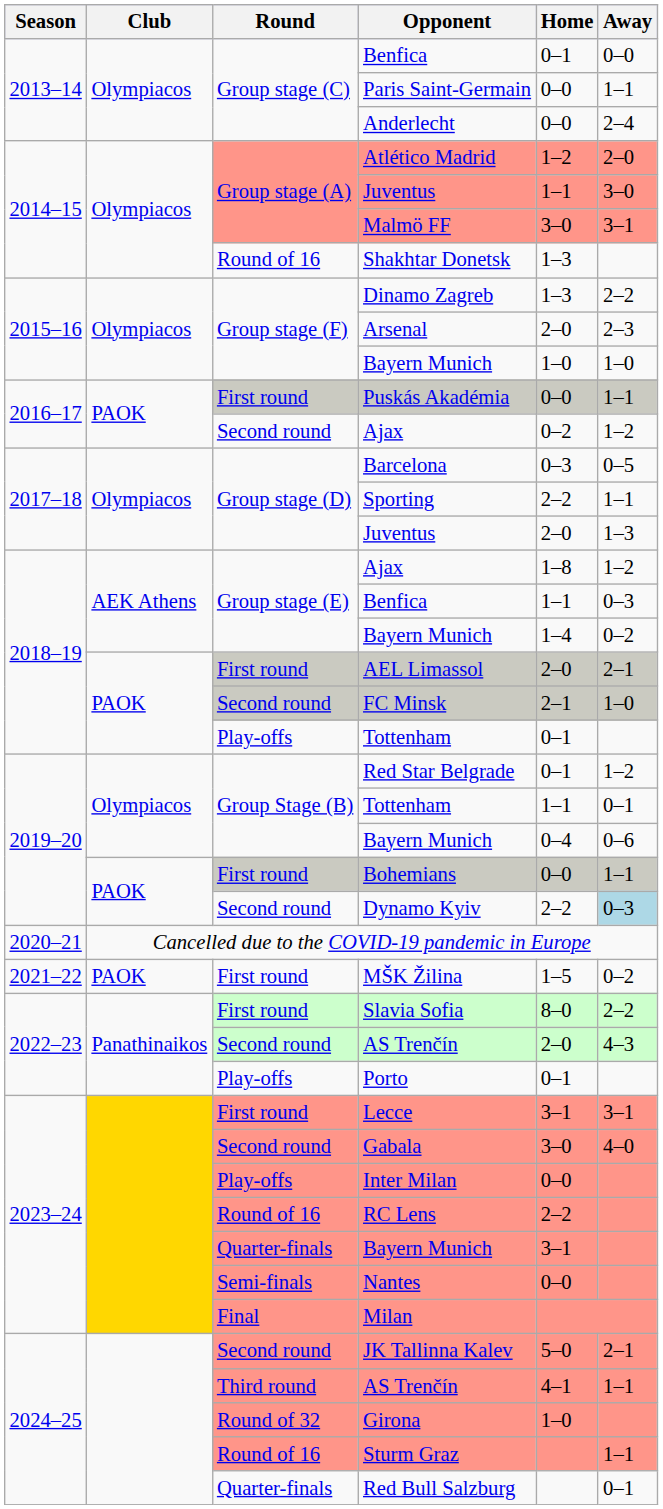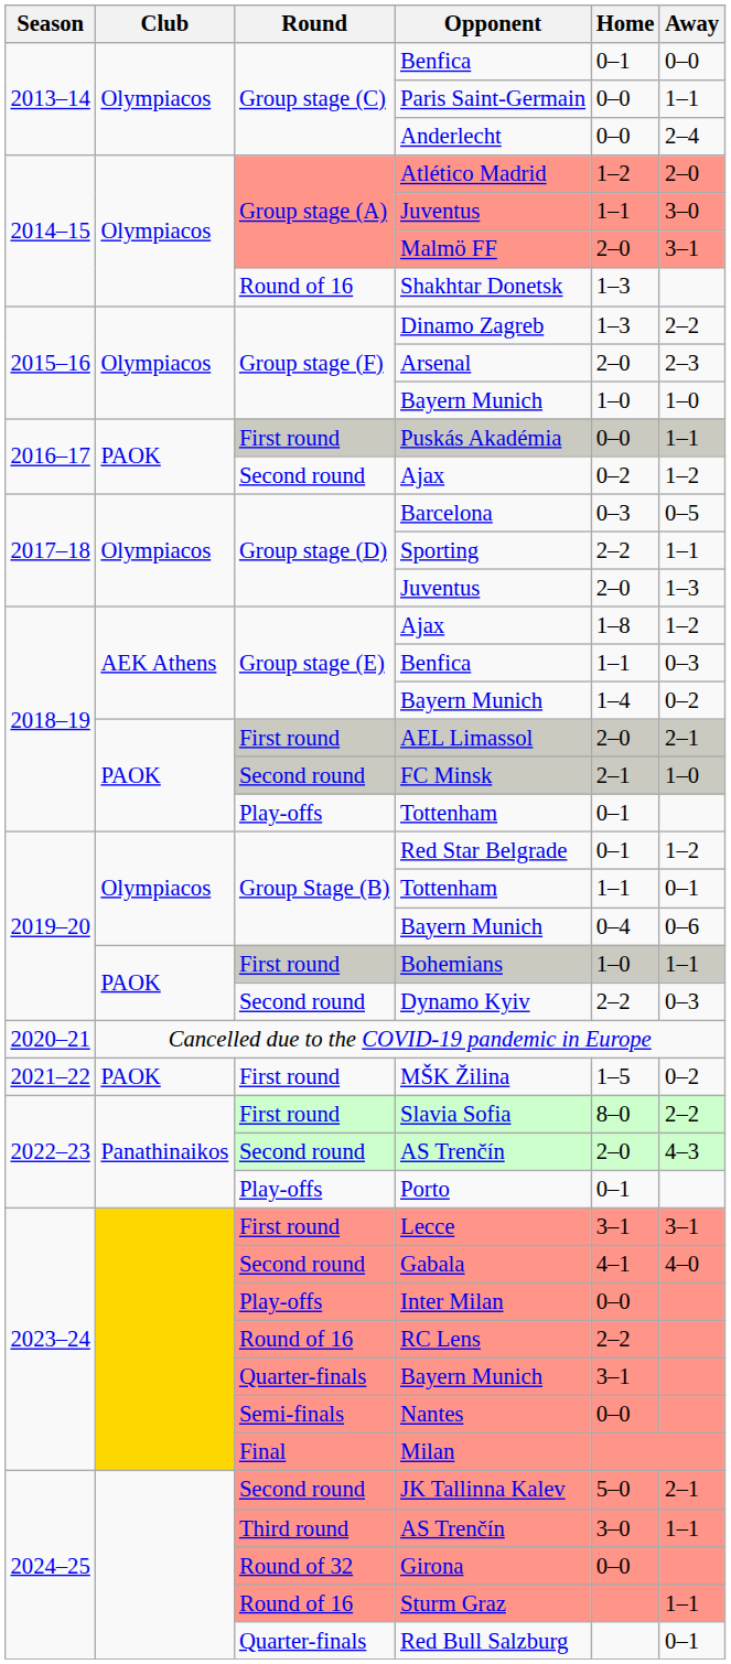Malmö FF | Home: 3–0 -> 2–0
Bohemians | Home: 0–0 -> 1–0
Dynamo Kyiv | Away: lightblue background -> no background
Gabala | Home: 3–0 -> 4–1
Third round / AS Trenčín | Home: 4–1 -> 3–0
Girona | Home: 1–0 -> 0–0
